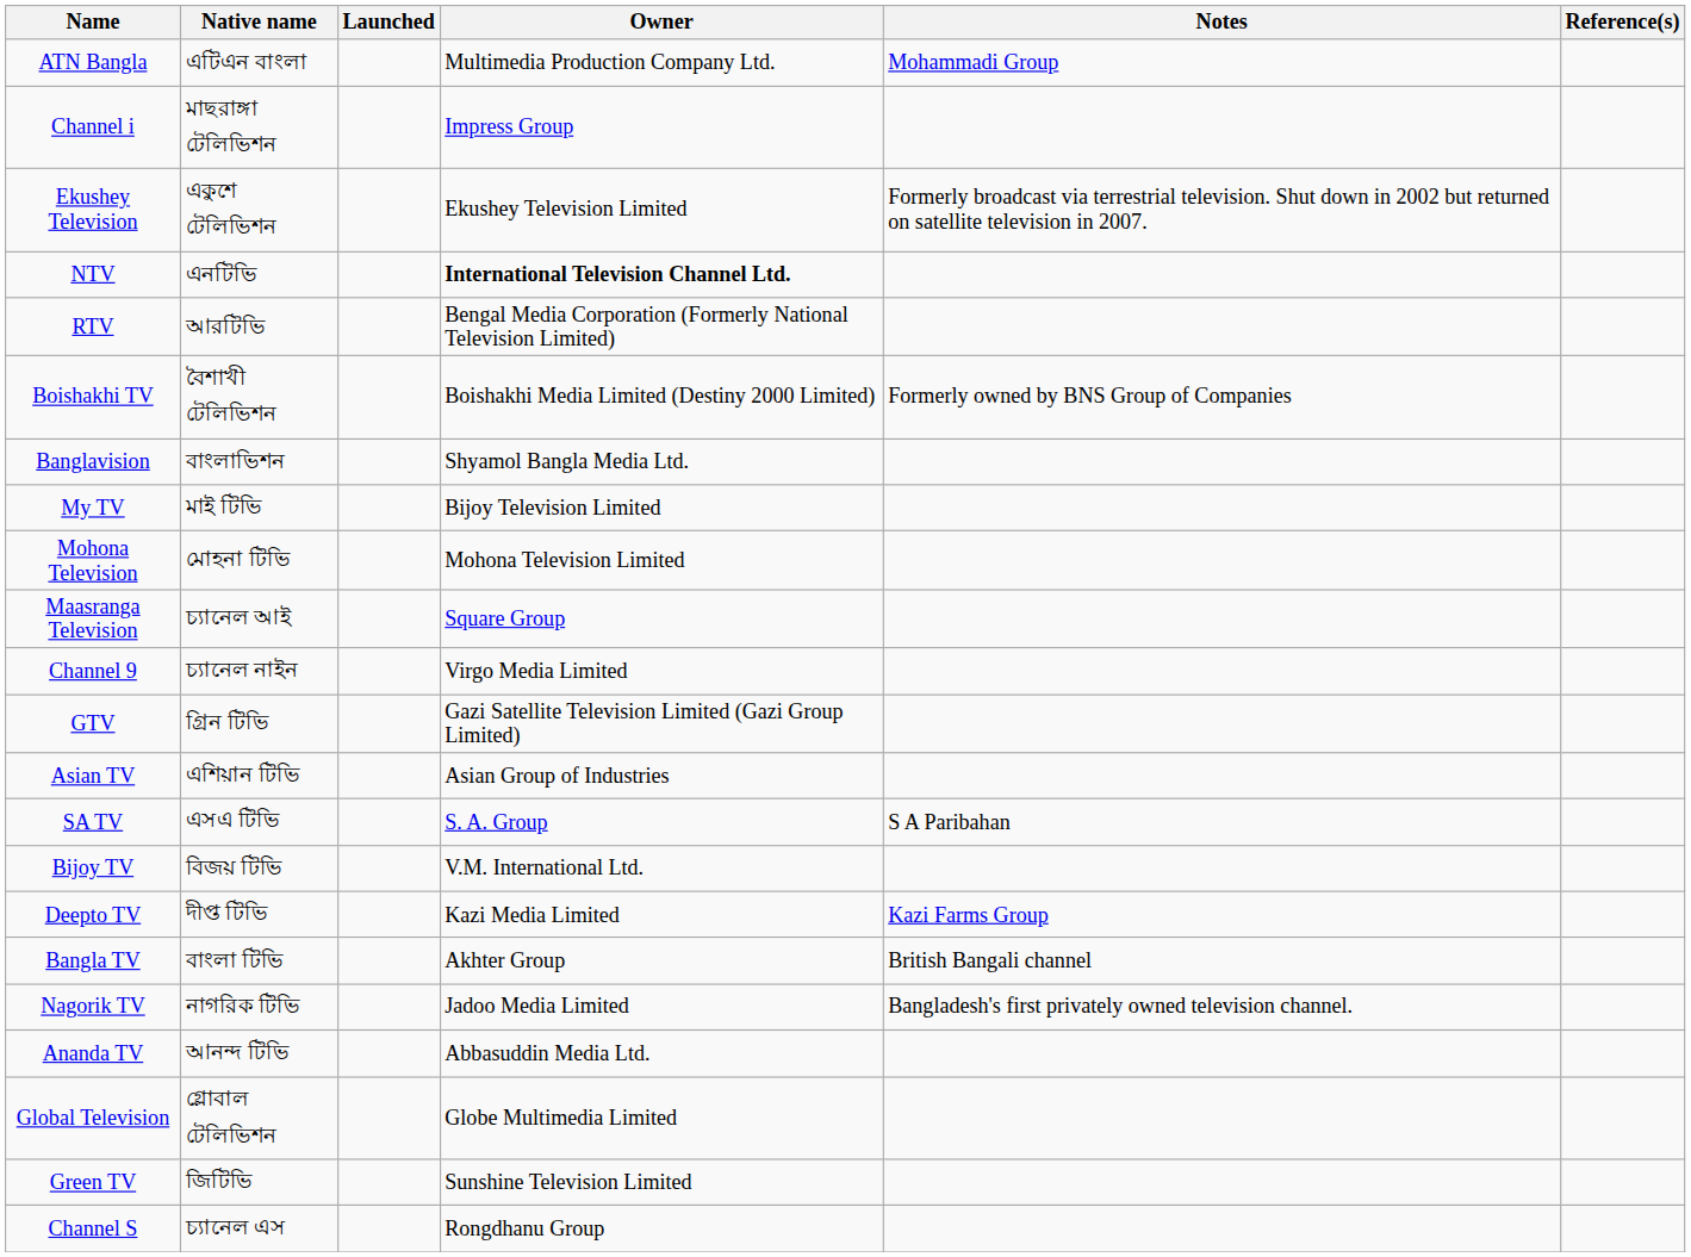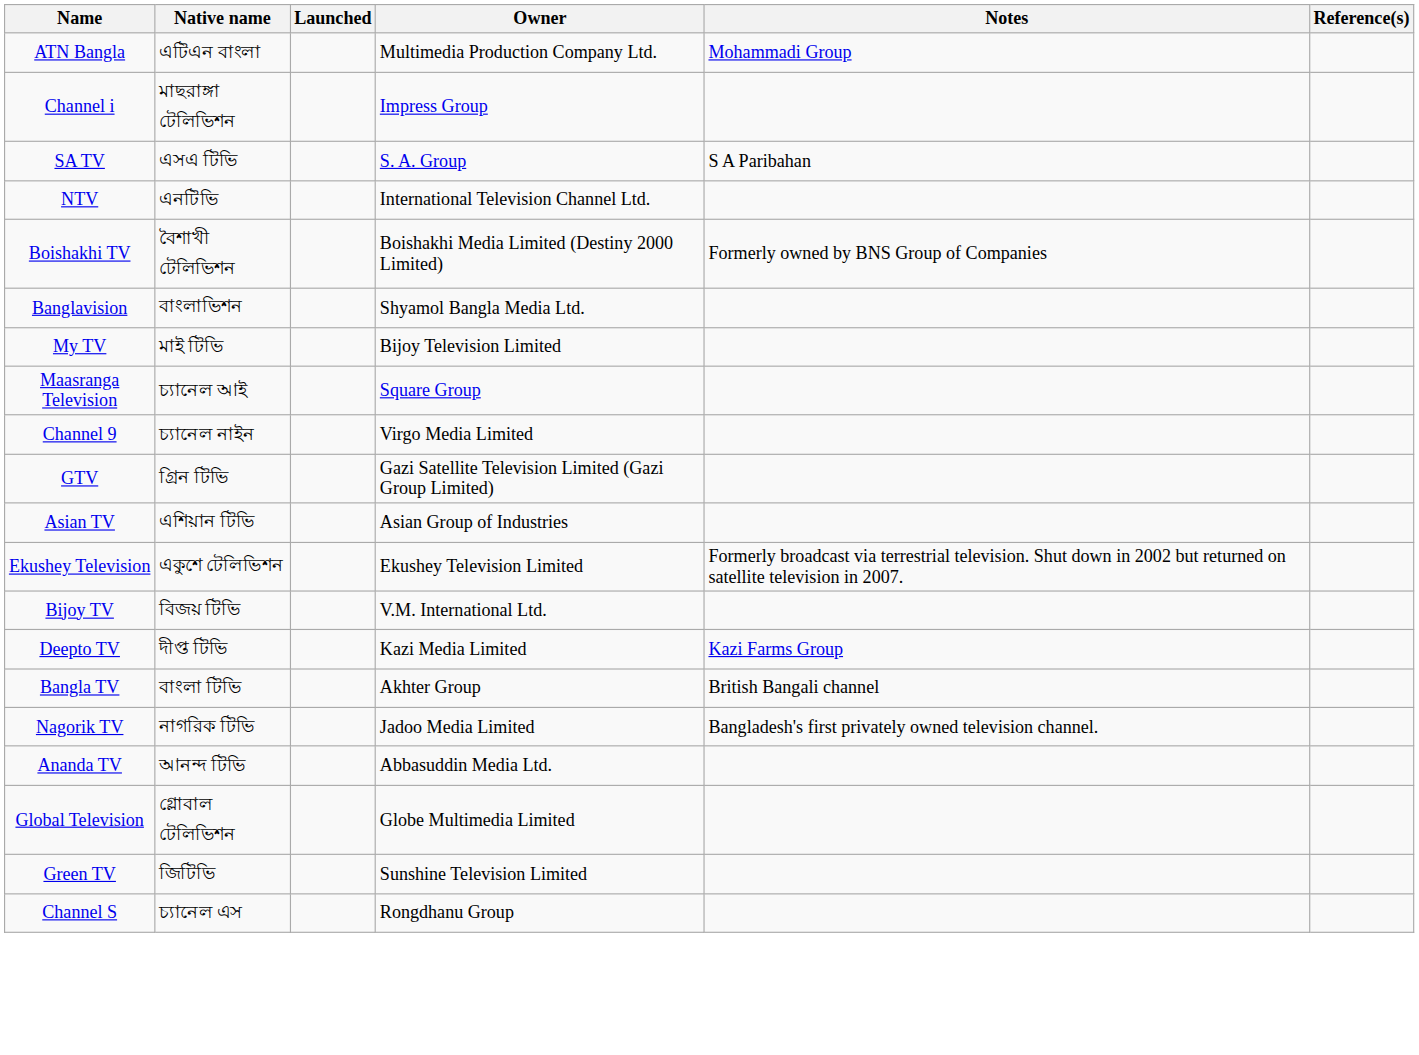rows swapped: Ekushey Television <-> SA TV
NTV | Owner: bold -> normal
- row: RTV | আরটিভি | Bengal Media Corporation (Formerly National Television Limited)
- row: Mohona Television | মোহনা টিভি | Mohona Television Limited
